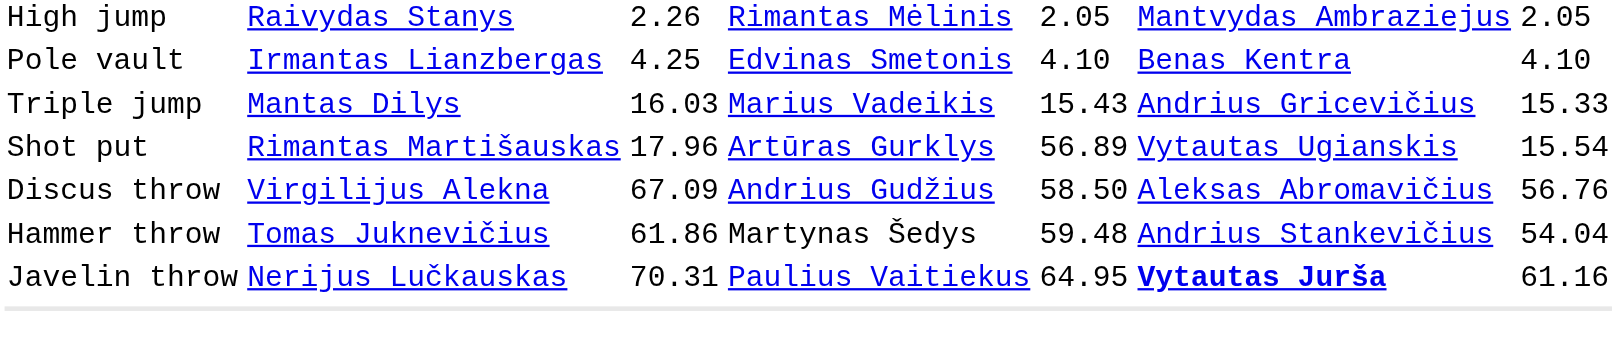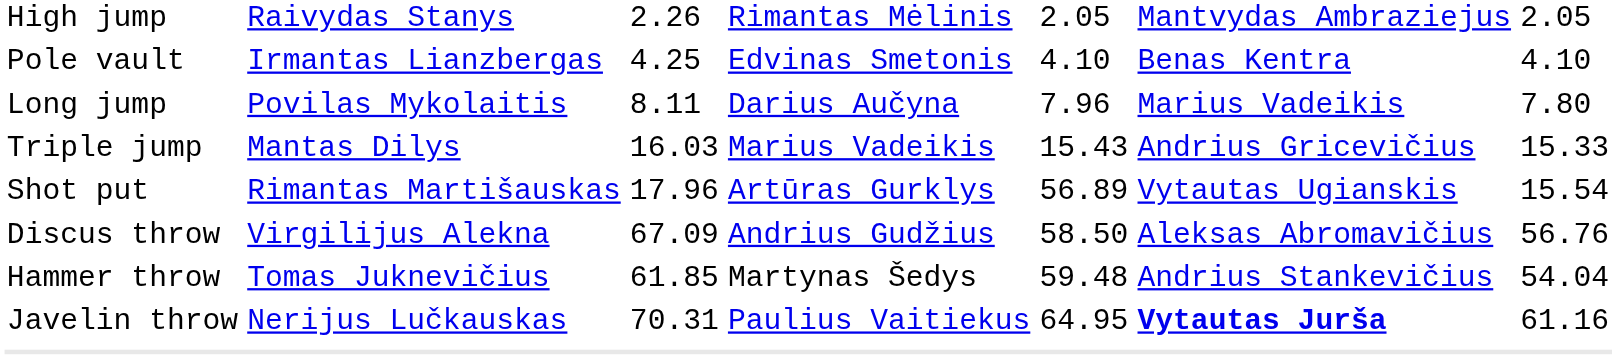+ row: Long jump | Povilas Mykolaitis | 8.11 | Darius Aučyna | 7.96 | Marius Vadeikis | 7.80
Hammer throw | column 3: 61.86 -> 61.85
